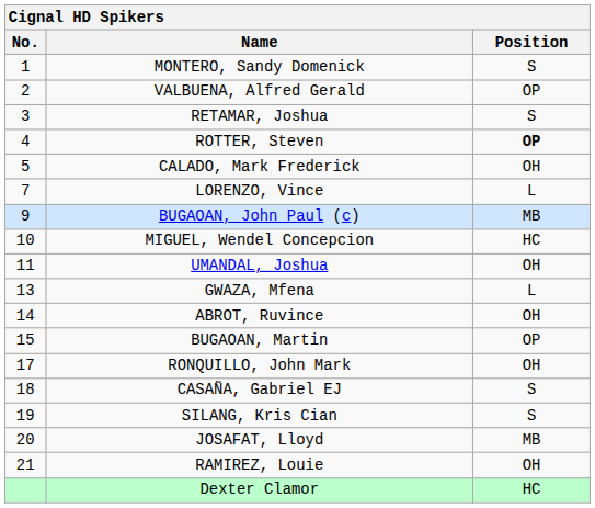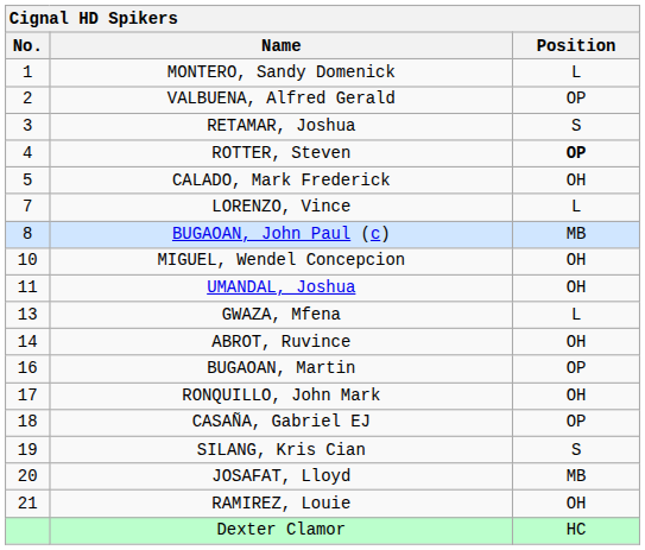MONTERO, Sandy Domenick | Position: S -> L
BUGAOAN, John Paul (c) | No.: 9 -> 8
MIGUEL, Wendel Concepcion | Position: HC -> OH
BUGAOAN, Martin | No.: 15 -> 16
CASAÑA, Gabriel EJ | Position: S -> OP
